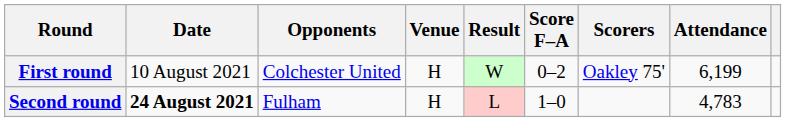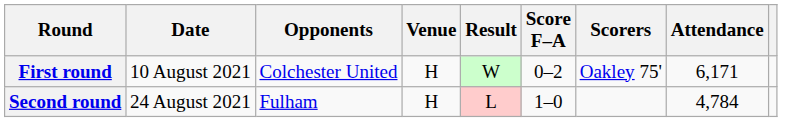First round | Attendance: 6,199 -> 6,171
Second round | Date: bold -> normal
Second round | Attendance: 4,783 -> 4,784
